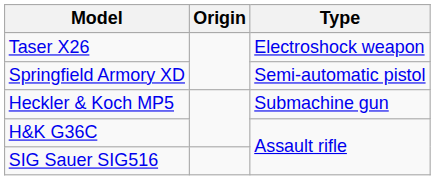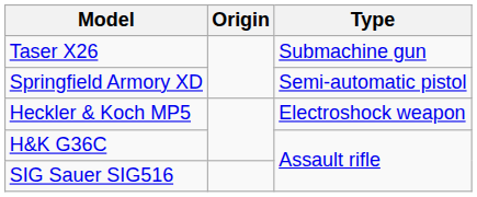Taser X26 | Type: Electroshock weapon -> Submachine gun
Heckler & Koch MP5 | Type: Submachine gun -> Electroshock weapon
